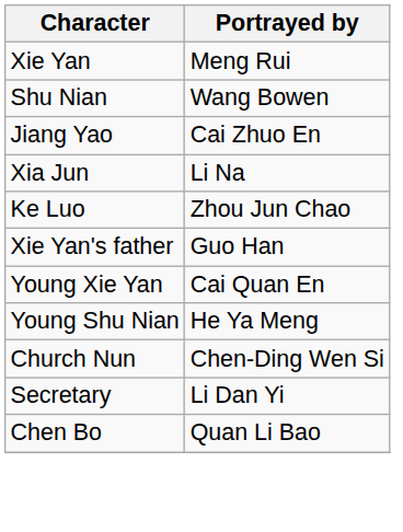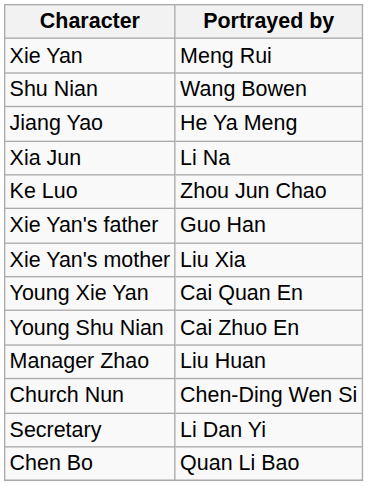Jiang Yao | Portrayed by: Cai Zhuo En -> He Ya Meng
+ row: Xie Yan's mother | Liu Xia
Young Shu Nian | Portrayed by: He Ya Meng -> Cai Zhuo En
+ row: Manager Zhao | Liu Huan
